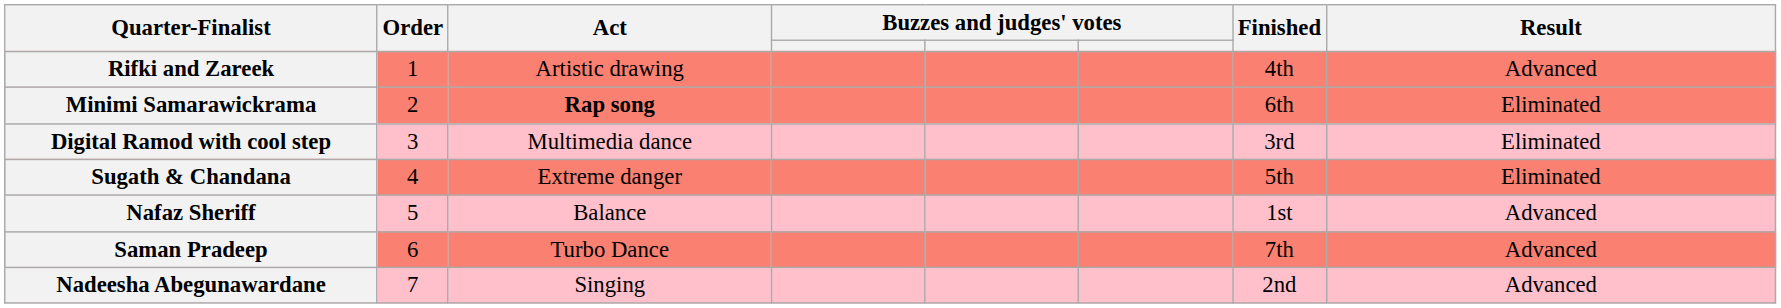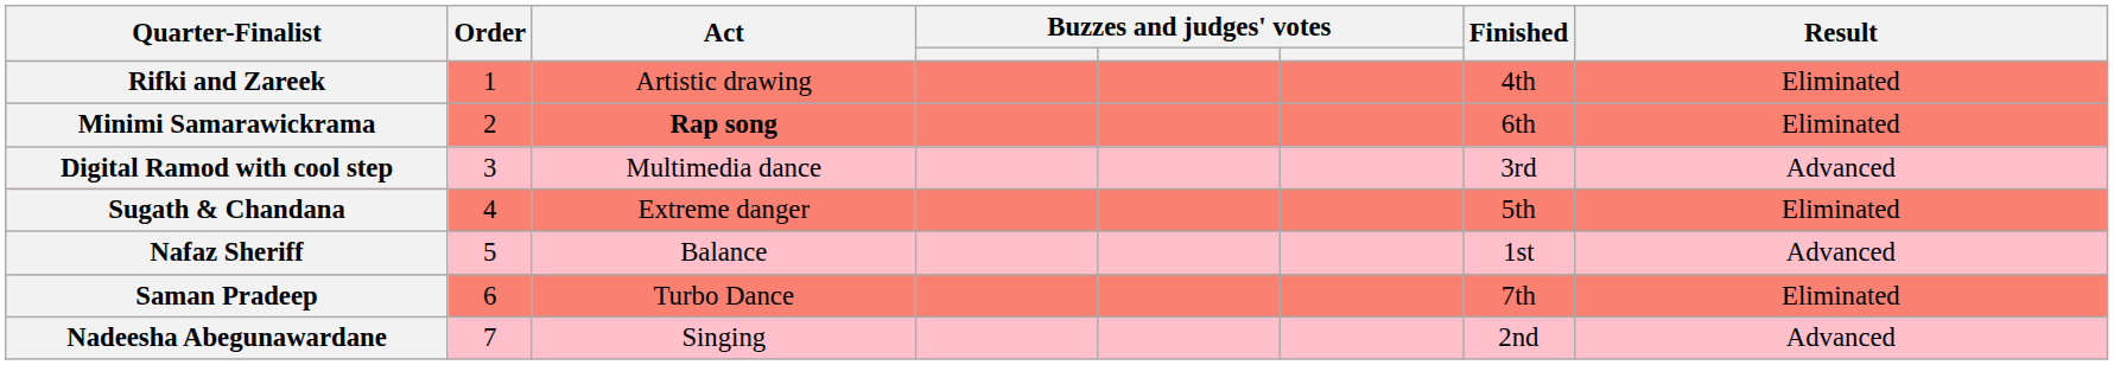Rifki and Zareek | Result: Advanced -> Eliminated
Digital Ramod with cool step | Result: Eliminated -> Advanced
Saman Pradeep | Result: Advanced -> Eliminated
